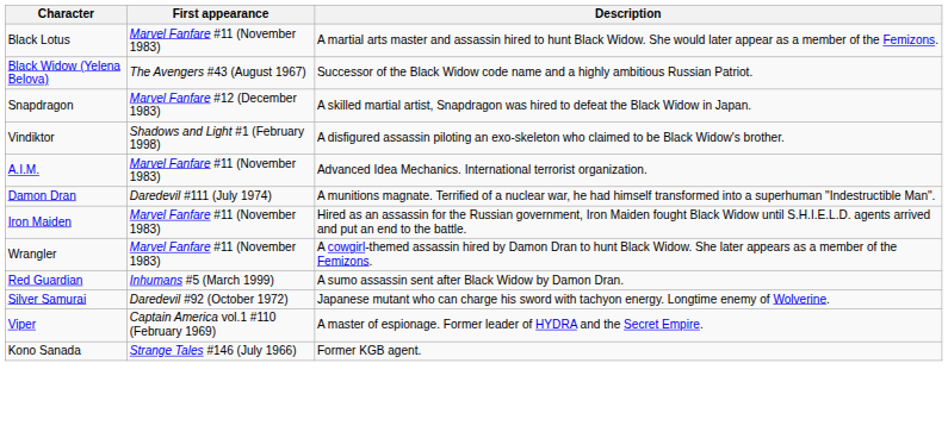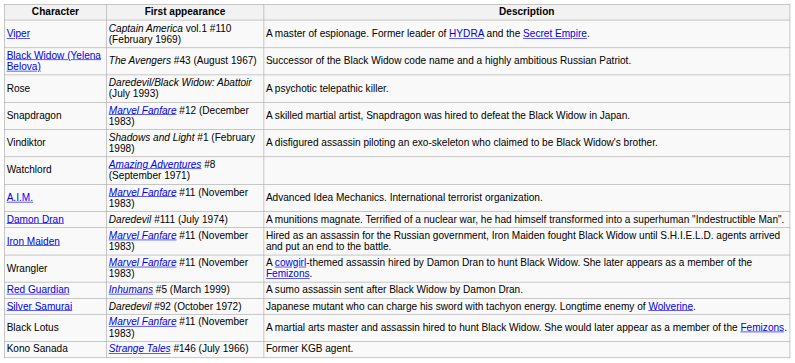rows swapped: Black Lotus <-> Viper
+ row: Rose | Daredevil/Black Widow: Abattoir (July 1993) | A psychotic telepathic killer.
+ row: Watchlord | Amazing Adventures #8 (September 1971)
